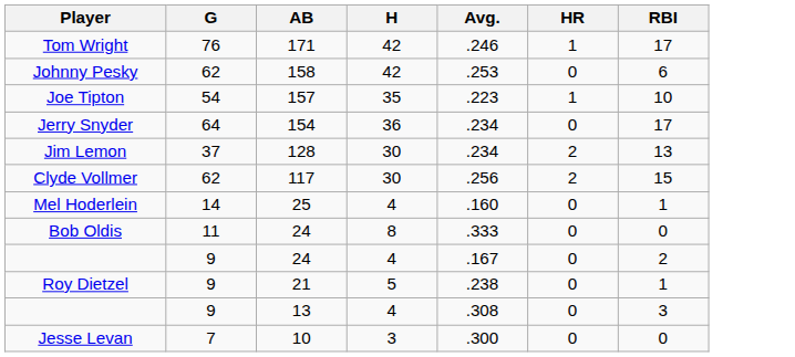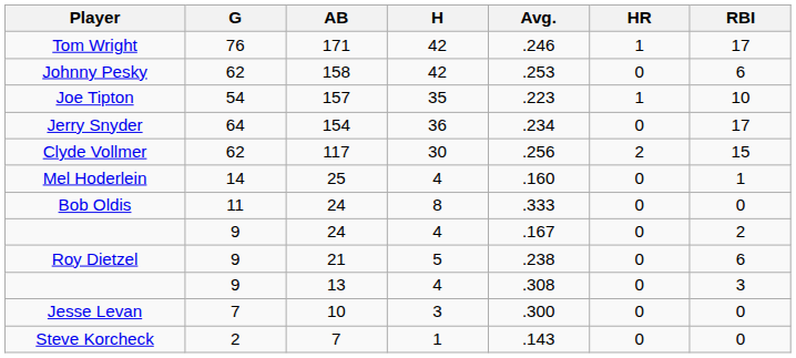- row: Jim Lemon | 37 | 128 | 30 | .234 | 2 | 13
Roy Dietzel | RBI: 1 -> 6
+ row: Steve Korcheck | 2 | 7 | 1 | .143 | 0 | 0
